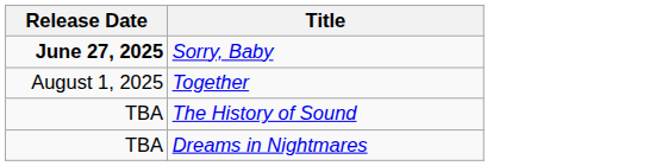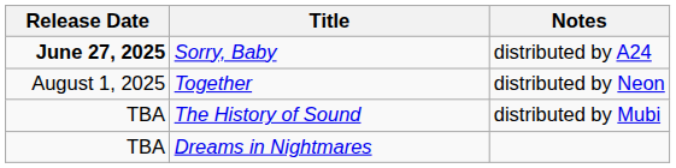+ column: Notes | distributed by A24 | distributed by Neon | distributed by Mubi
